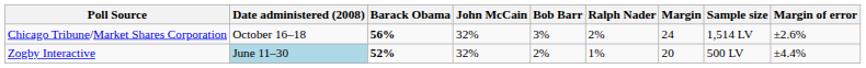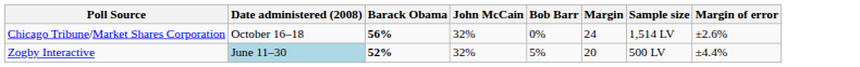- column: Ralph Nader | 2% | 1%
Chicago Tribune/Market Shares Corporation | Bob Barr: 3% -> 0%
Zogby Interactive | Bob Barr: 2% -> 5%
